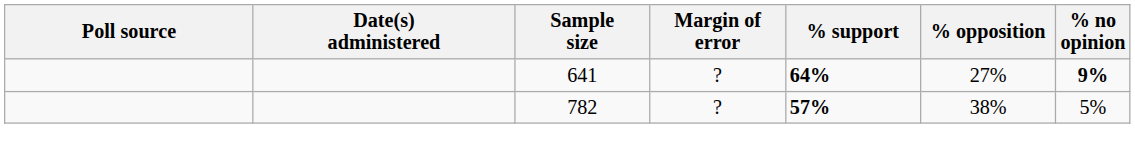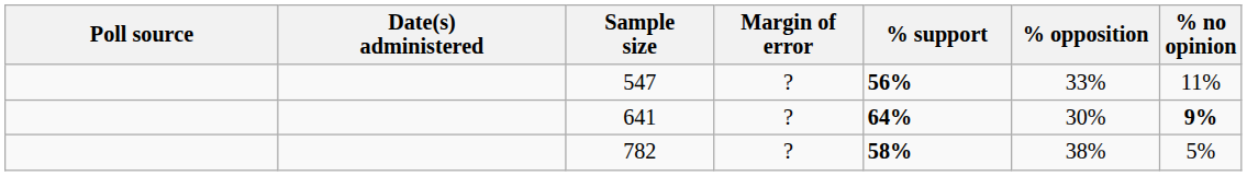+ row: 547 | ? | 56% | 33% | 11%
641 | % opposition: 27% -> 30%
782 | % support: 57% -> 58%
